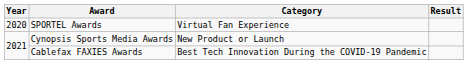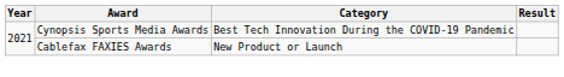- row: 2020 | SPORTEL Awards | Virtual Fan Experience
Cynopsis Sports Media Awards | Category: New Product or Launch -> Best Tech Innovation During the COVID-19 Pandemic
Cablefax FAXIES Awards | Category: Best Tech Innovation During the COVID-19 Pandemic -> New Product or Launch
